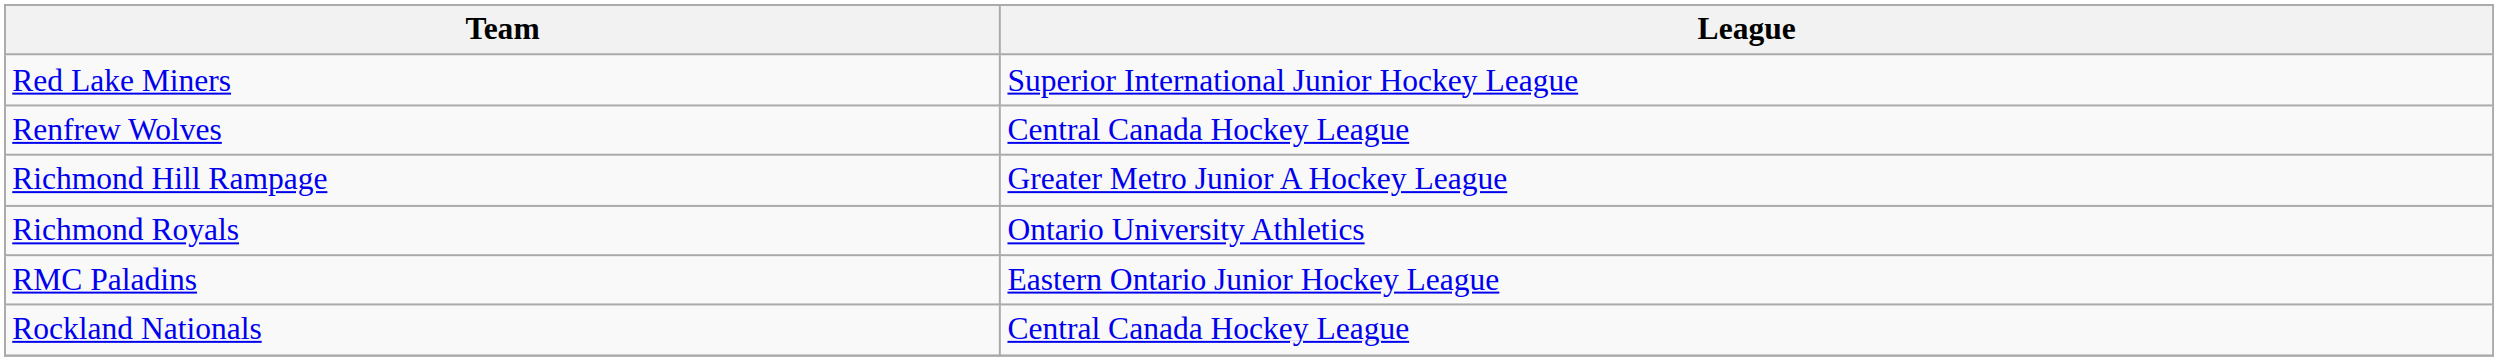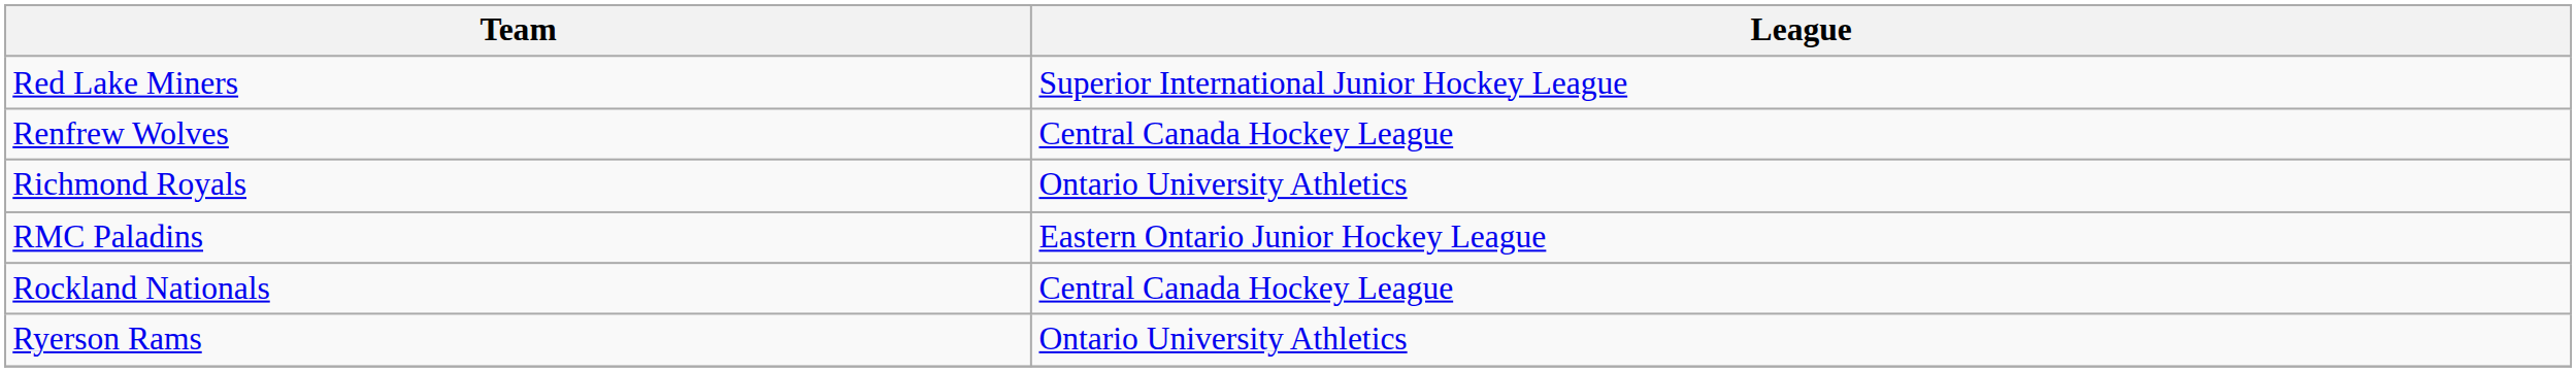- row: Richmond Hill Rampage | Greater Metro Junior A Hockey League
+ row: Ryerson Rams | Ontario University Athletics
